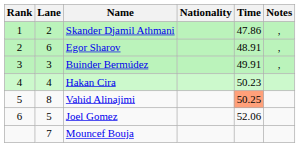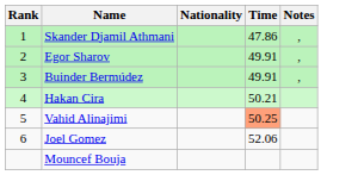- column: Lane | 2 | 6 | 3 | 4 | 8 | 5 | 7
Egor Sharov | Time: 48.91 -> 49.91
Hakan Cira | Time: 50.23 -> 50.21
